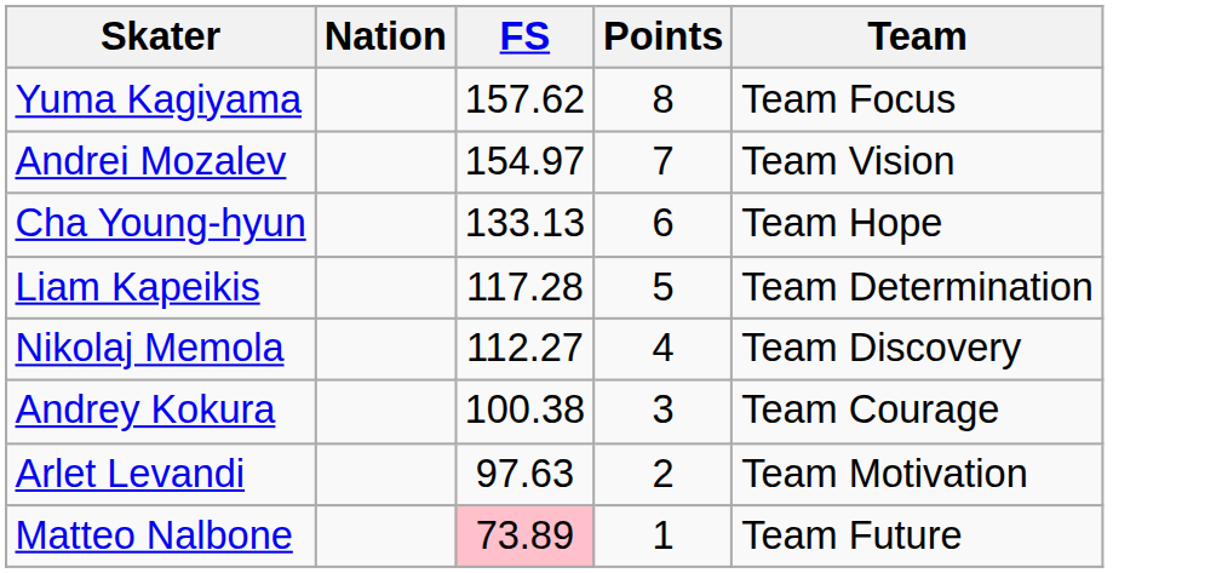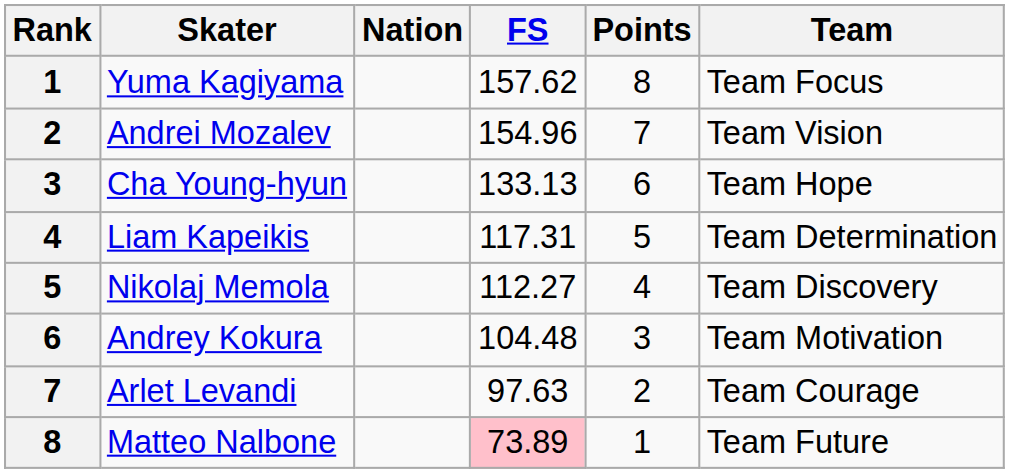+ column: Rank | 1 | 2 | 3 | 4 | 5 | 6 | 7 | 8
Andrei Mozalev | FS: 154.97 -> 154.96
Liam Kapeikis | FS: 117.28 -> 117.31
Andrey Kokura | FS: 100.38 -> 104.48
Andrey Kokura | Team: Team Courage -> Team Motivation
Arlet Levandi | Team: Team Motivation -> Team Courage
